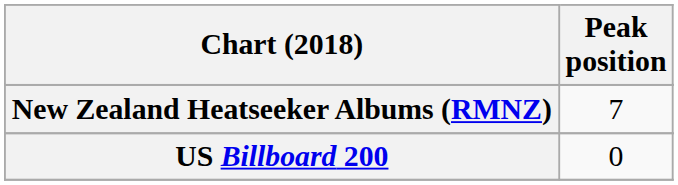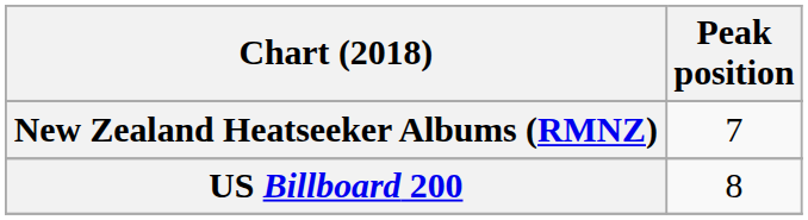US Billboard 200 | Peak position: 0 -> 8
